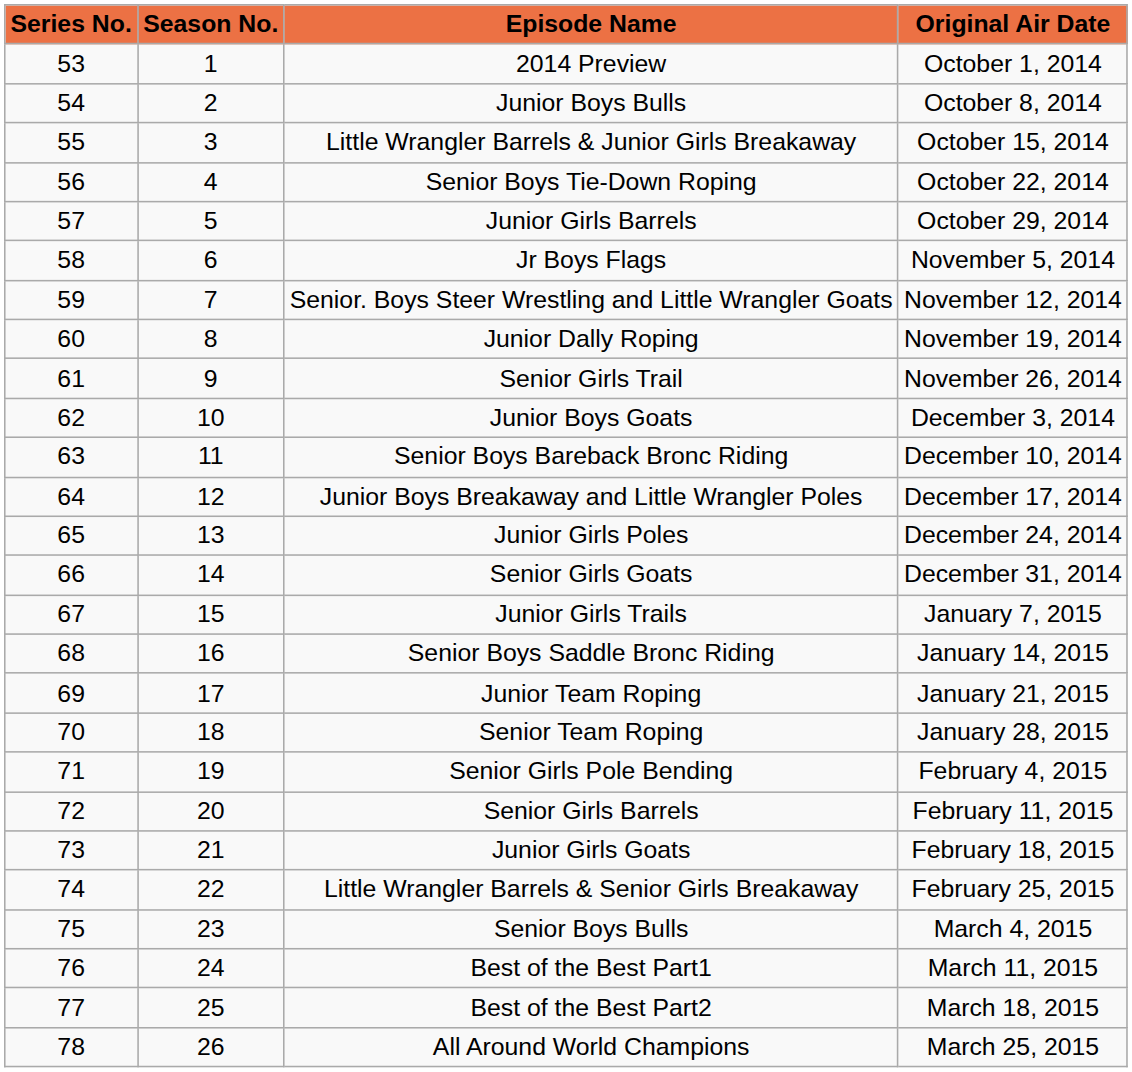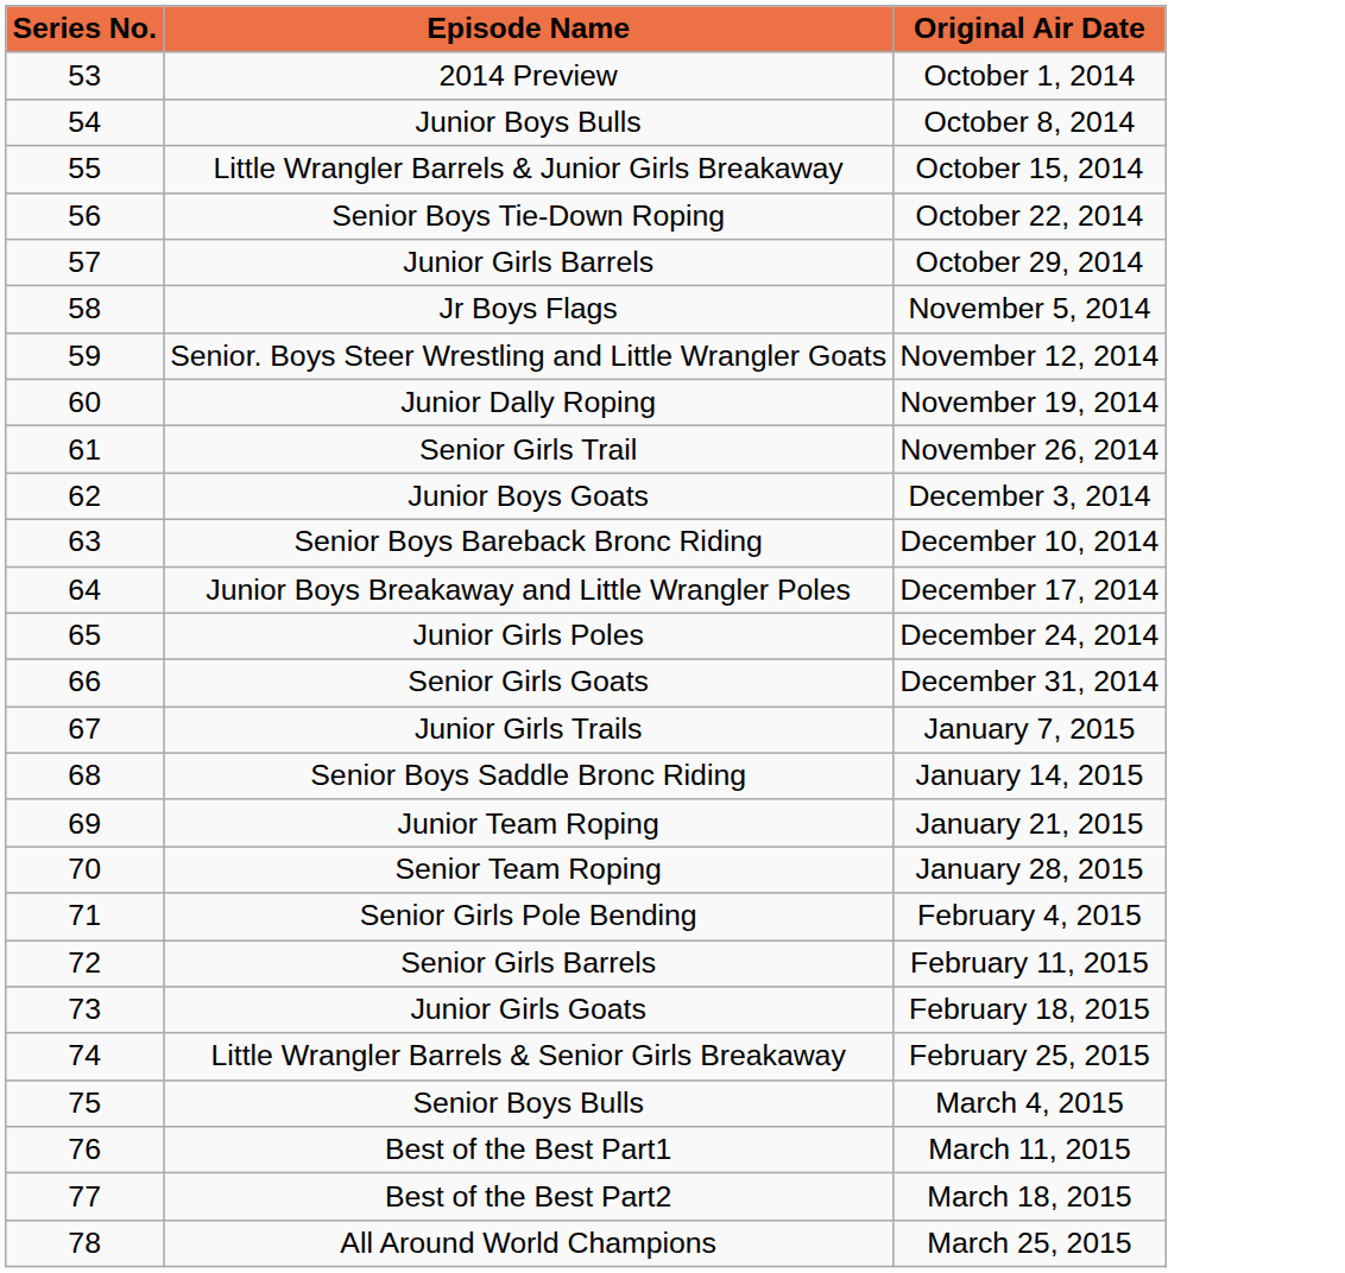- column: Season No. | 1 | 2 | 3 | 4 | 5 | 6 | 7 | 8 | 9 | 10 | 11 | 12 | 13 | 14 | 15 | 16 | 17 | 18 | 19 | 20 | 21 | 22 | 23 | 24 | 25 | 26
